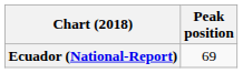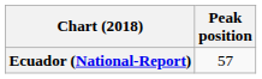Ecuador (National-Report) | Peak position: 69 -> 57
